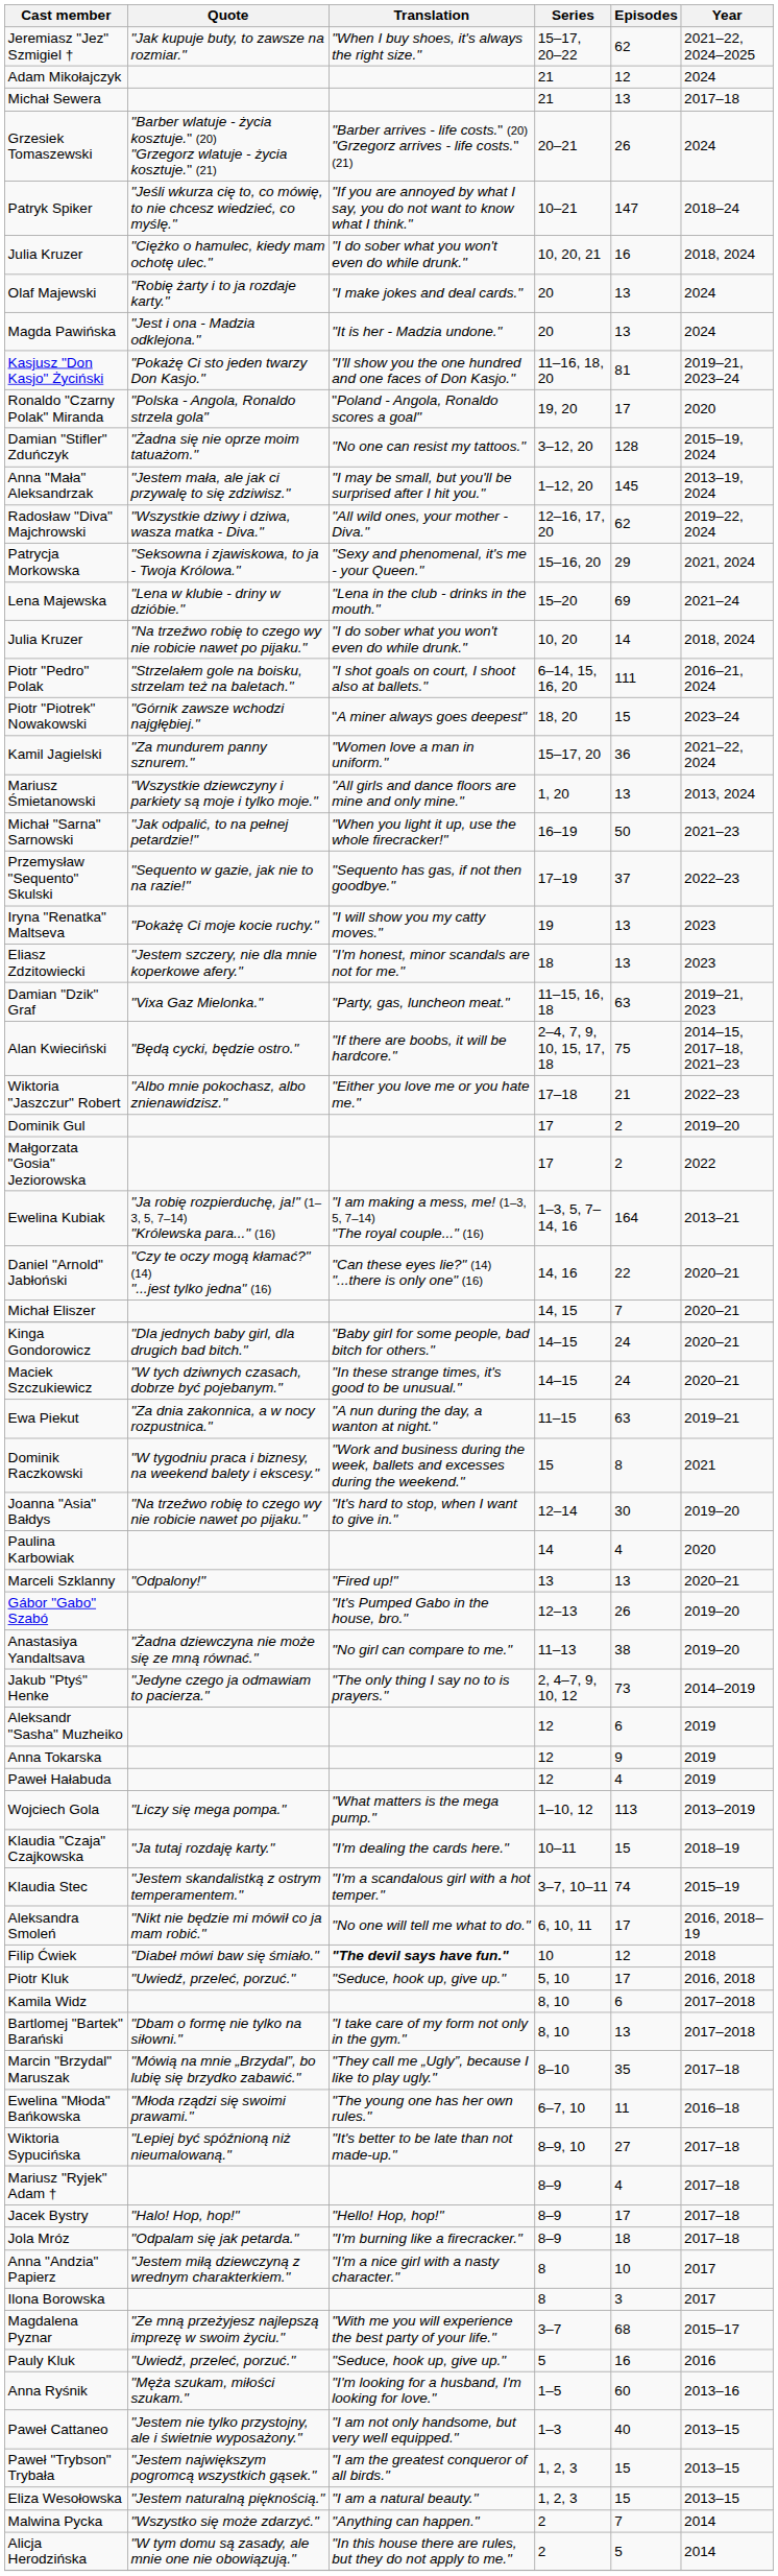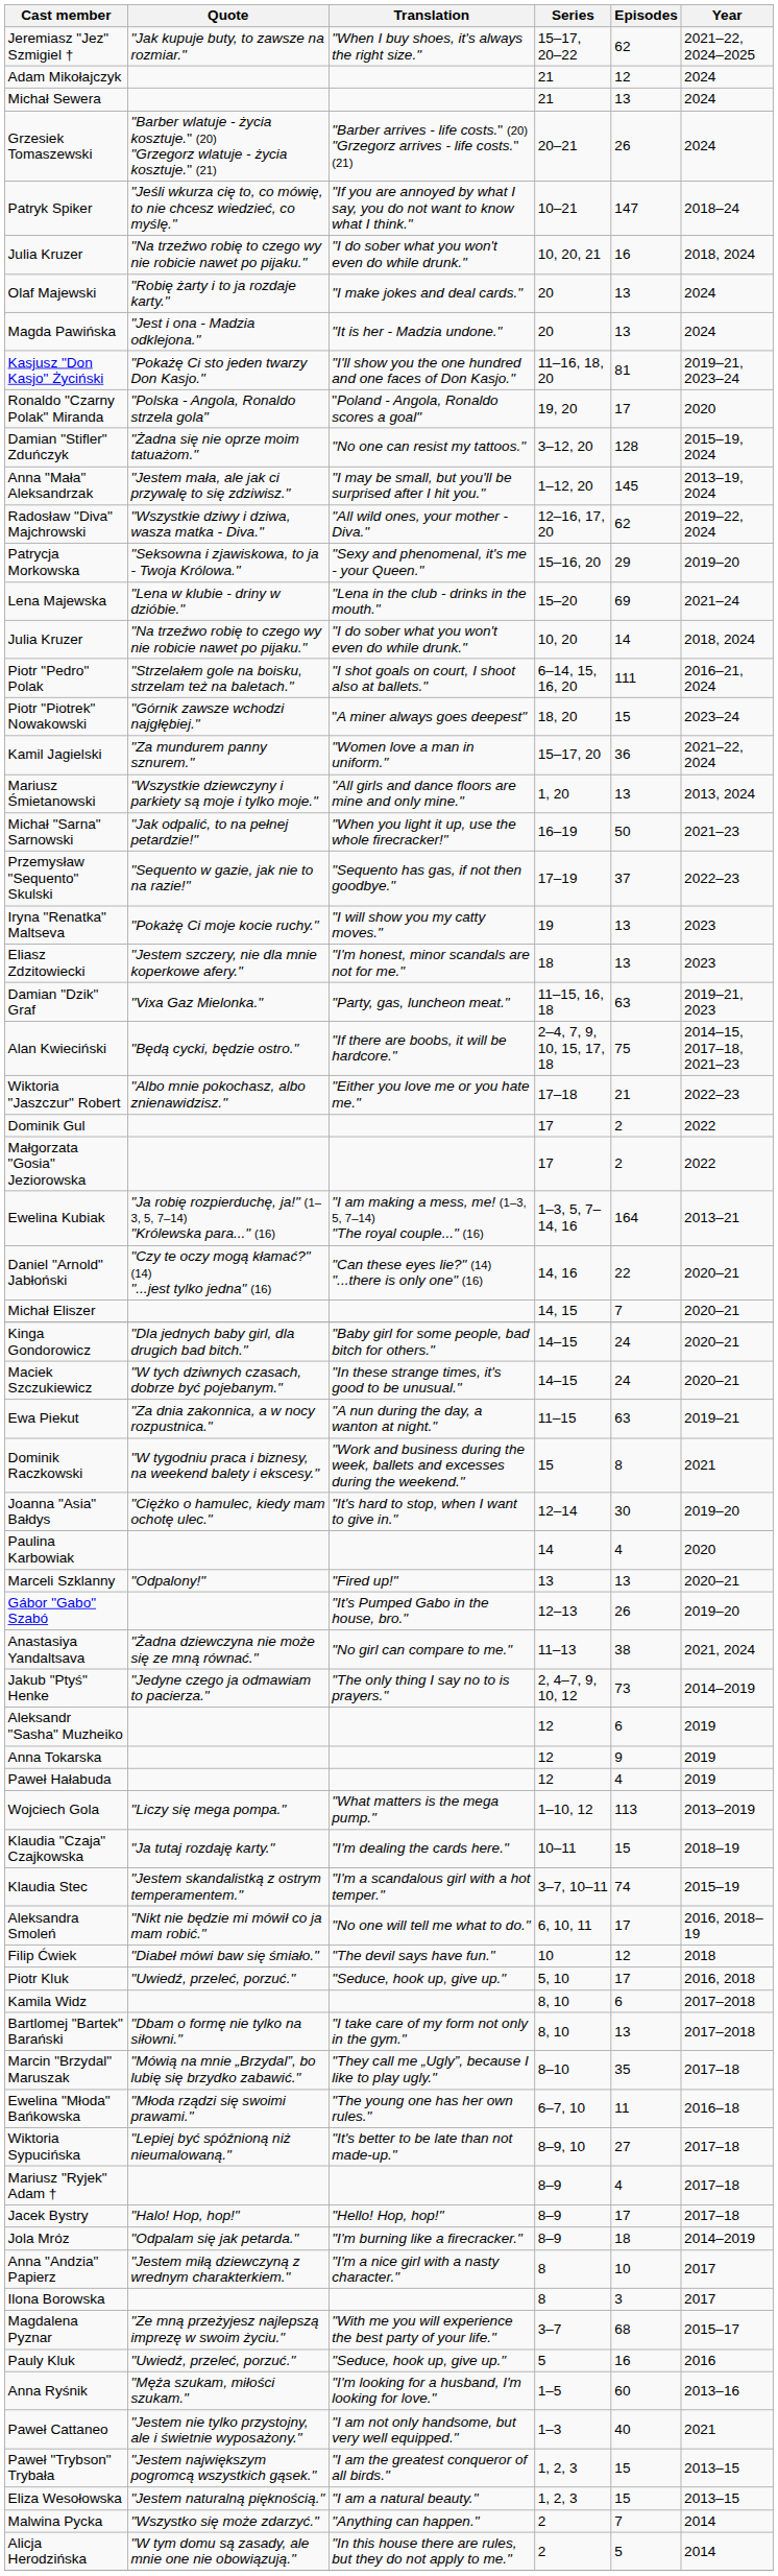Michał Sewera | Year: 2017–18 -> 2024
Julia Kruzer / 10, 20, 21 | Quote: "Ciężko o hamulec, kiedy mam ochotę ulec." -> "Na trzeźwo robię to czego wy nie robicie nawet po pijaku."
Patrycja Morkowska | Year: 2021, 2024 -> 2019–20
Dominik Gul | Year: 2019–20 -> 2022
Joanna "Asia" Bałdys | Quote: "Na trzeźwo robię to czego wy nie robicie nawet po pijaku." -> "Ciężko o hamulec, kiedy mam ochotę ulec."
Anastasiya Yandaltsava | Year: 2019–20 -> 2021, 2024
Filip Ćwiek | Translation: bold -> normal
Jola Mróz | Year: 2017–18 -> 2014–2019
Paweł Cattaneo | Year: 2013–15 -> 2021
